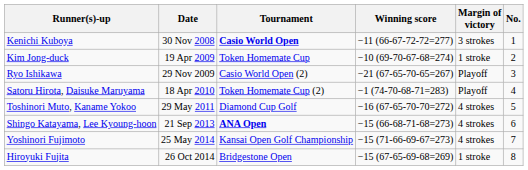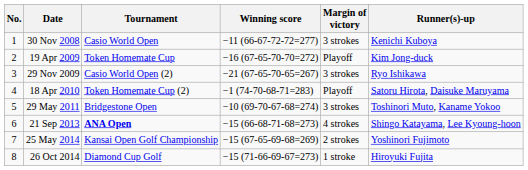columns swapped: No. <-> Runner(s)-up
30 Nov 2008 | Tournament: bold -> normal
19 Apr 2009 | Winning score: −10 (69-70-67-68=274) -> −16 (67-65-70-70=272)
19 Apr 2009 | Margin of victory: 1 stroke -> Playoff
29 Nov 2009 | Margin of victory: Playoff -> 3 strokes
29 May 2011 | Tournament: Diamond Cup Golf -> Bridgestone Open
29 May 2011 | Winning score: −16 (67-65-70-70=272) -> −10 (69-70-67-68=274)
29 May 2011 | Margin of victory: 4 strokes -> 3 strokes
25 May 2014 | Winning score: −15 (71-66-69-67=273) -> −15 (67-65-69-68=269)
25 May 2014 | Margin of victory: 4 strokes -> 2 strokes
26 Oct 2014 | Tournament: Bridgestone Open -> Diamond Cup Golf
26 Oct 2014 | Winning score: −15 (67-65-69-68=269) -> −15 (71-66-69-67=273)
